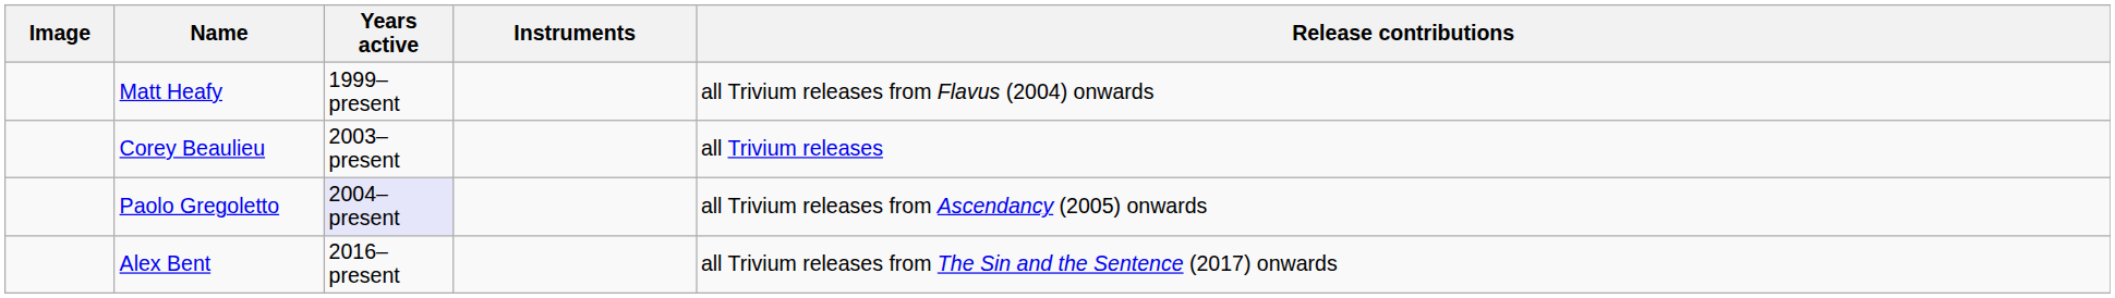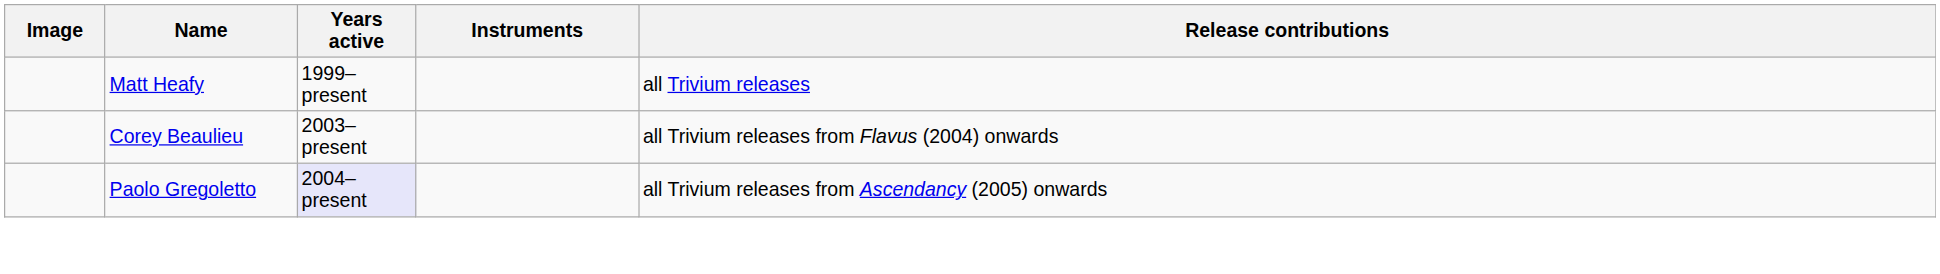Matt Heafy | Release contributions: all Trivium releases from Flavus (2004) onwards -> all Trivium releases
Corey Beaulieu | Release contributions: all Trivium releases -> all Trivium releases from Flavus (2004) onwards
- row: Alex Bent | 2016–present | all Trivium releases from The Sin and the Sentence (2017) onwards
